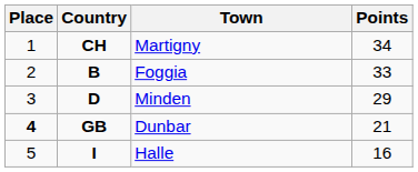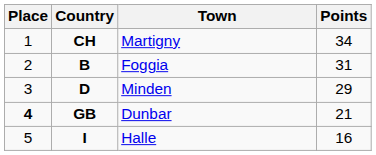Foggia | Points: 33 -> 31
